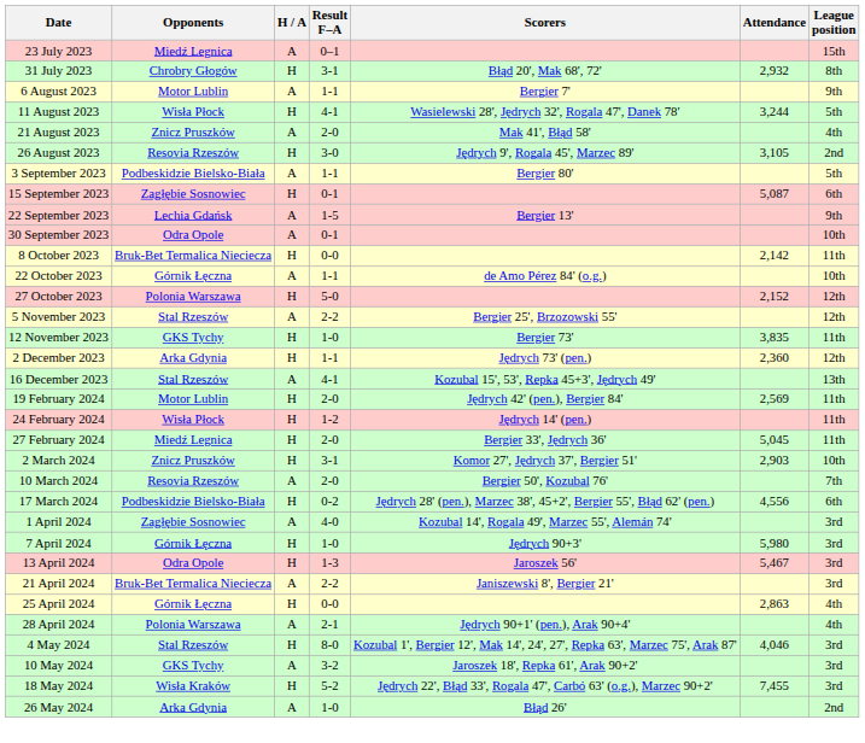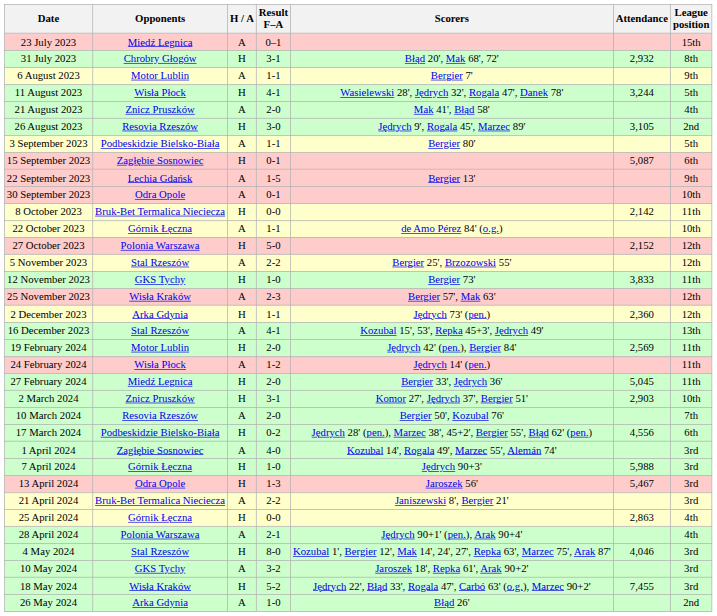12 November 2023 | Attendance: 3,835 -> 3,833
+ row: 25 November 2023 | Wisła Kraków | A | 2-3 | Bergier 57', Mak 63' | 12th
24 February 2024 | H / A: H -> A
7 April 2024 | Attendance: 5,980 -> 5,988
